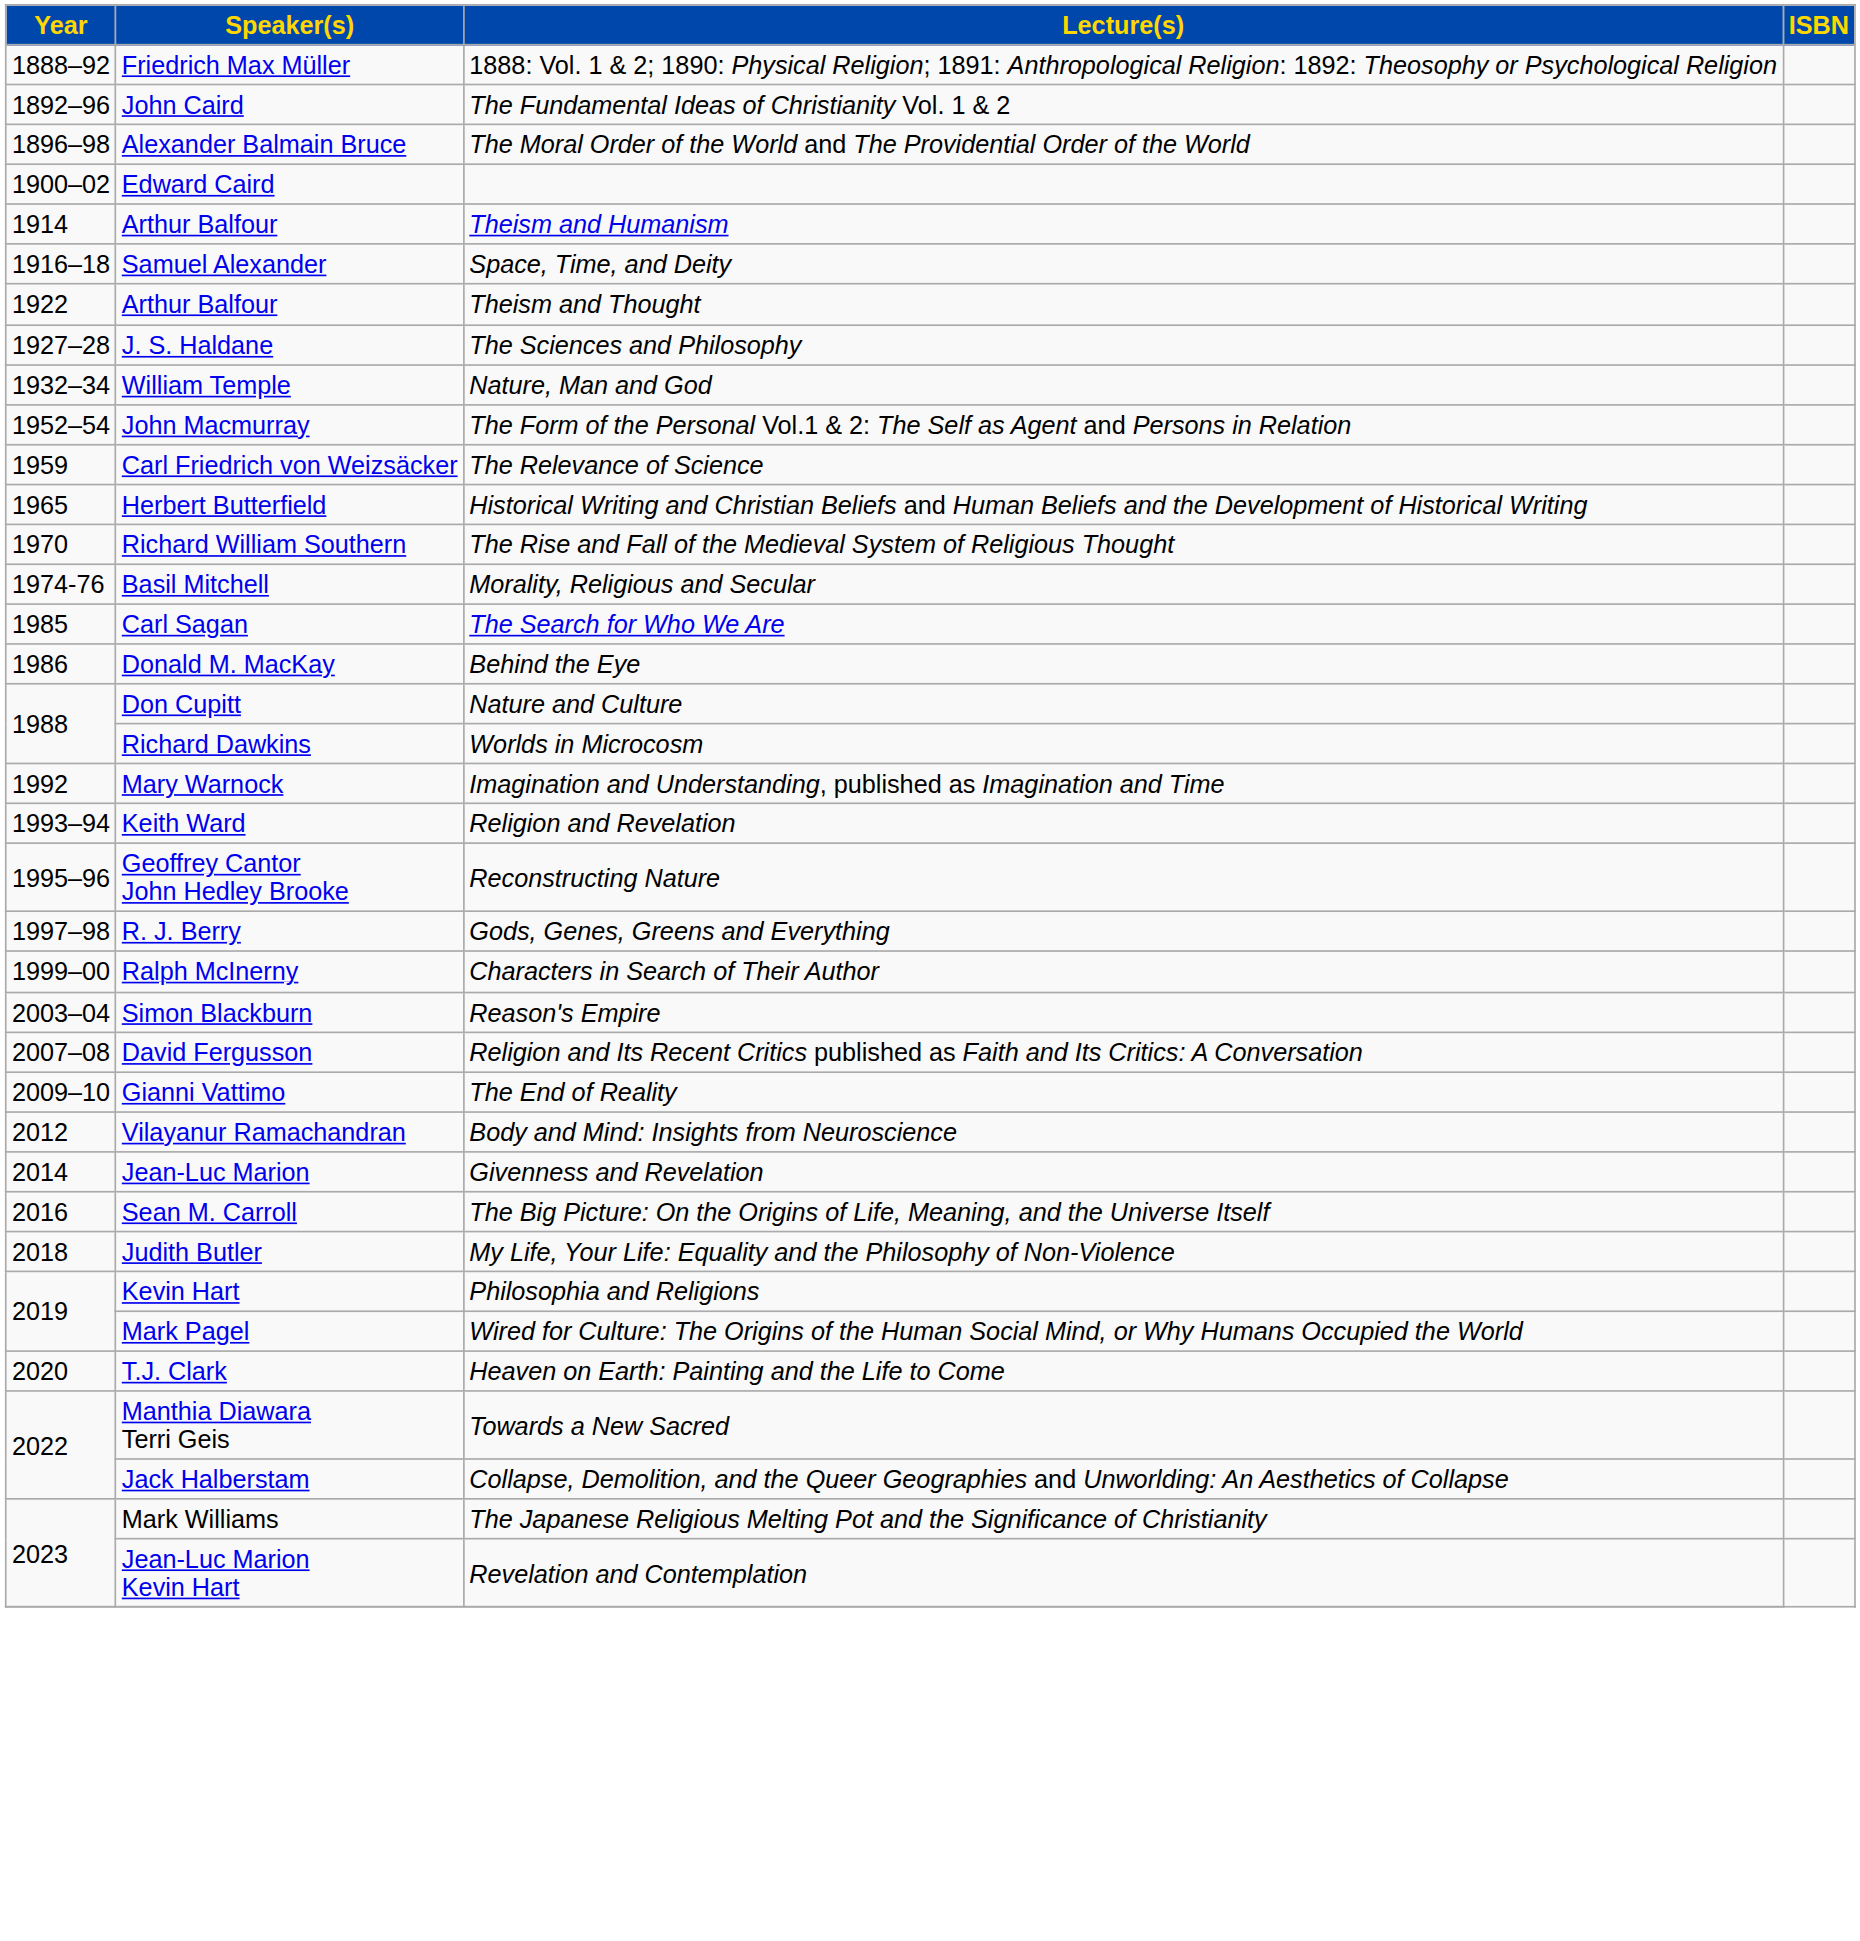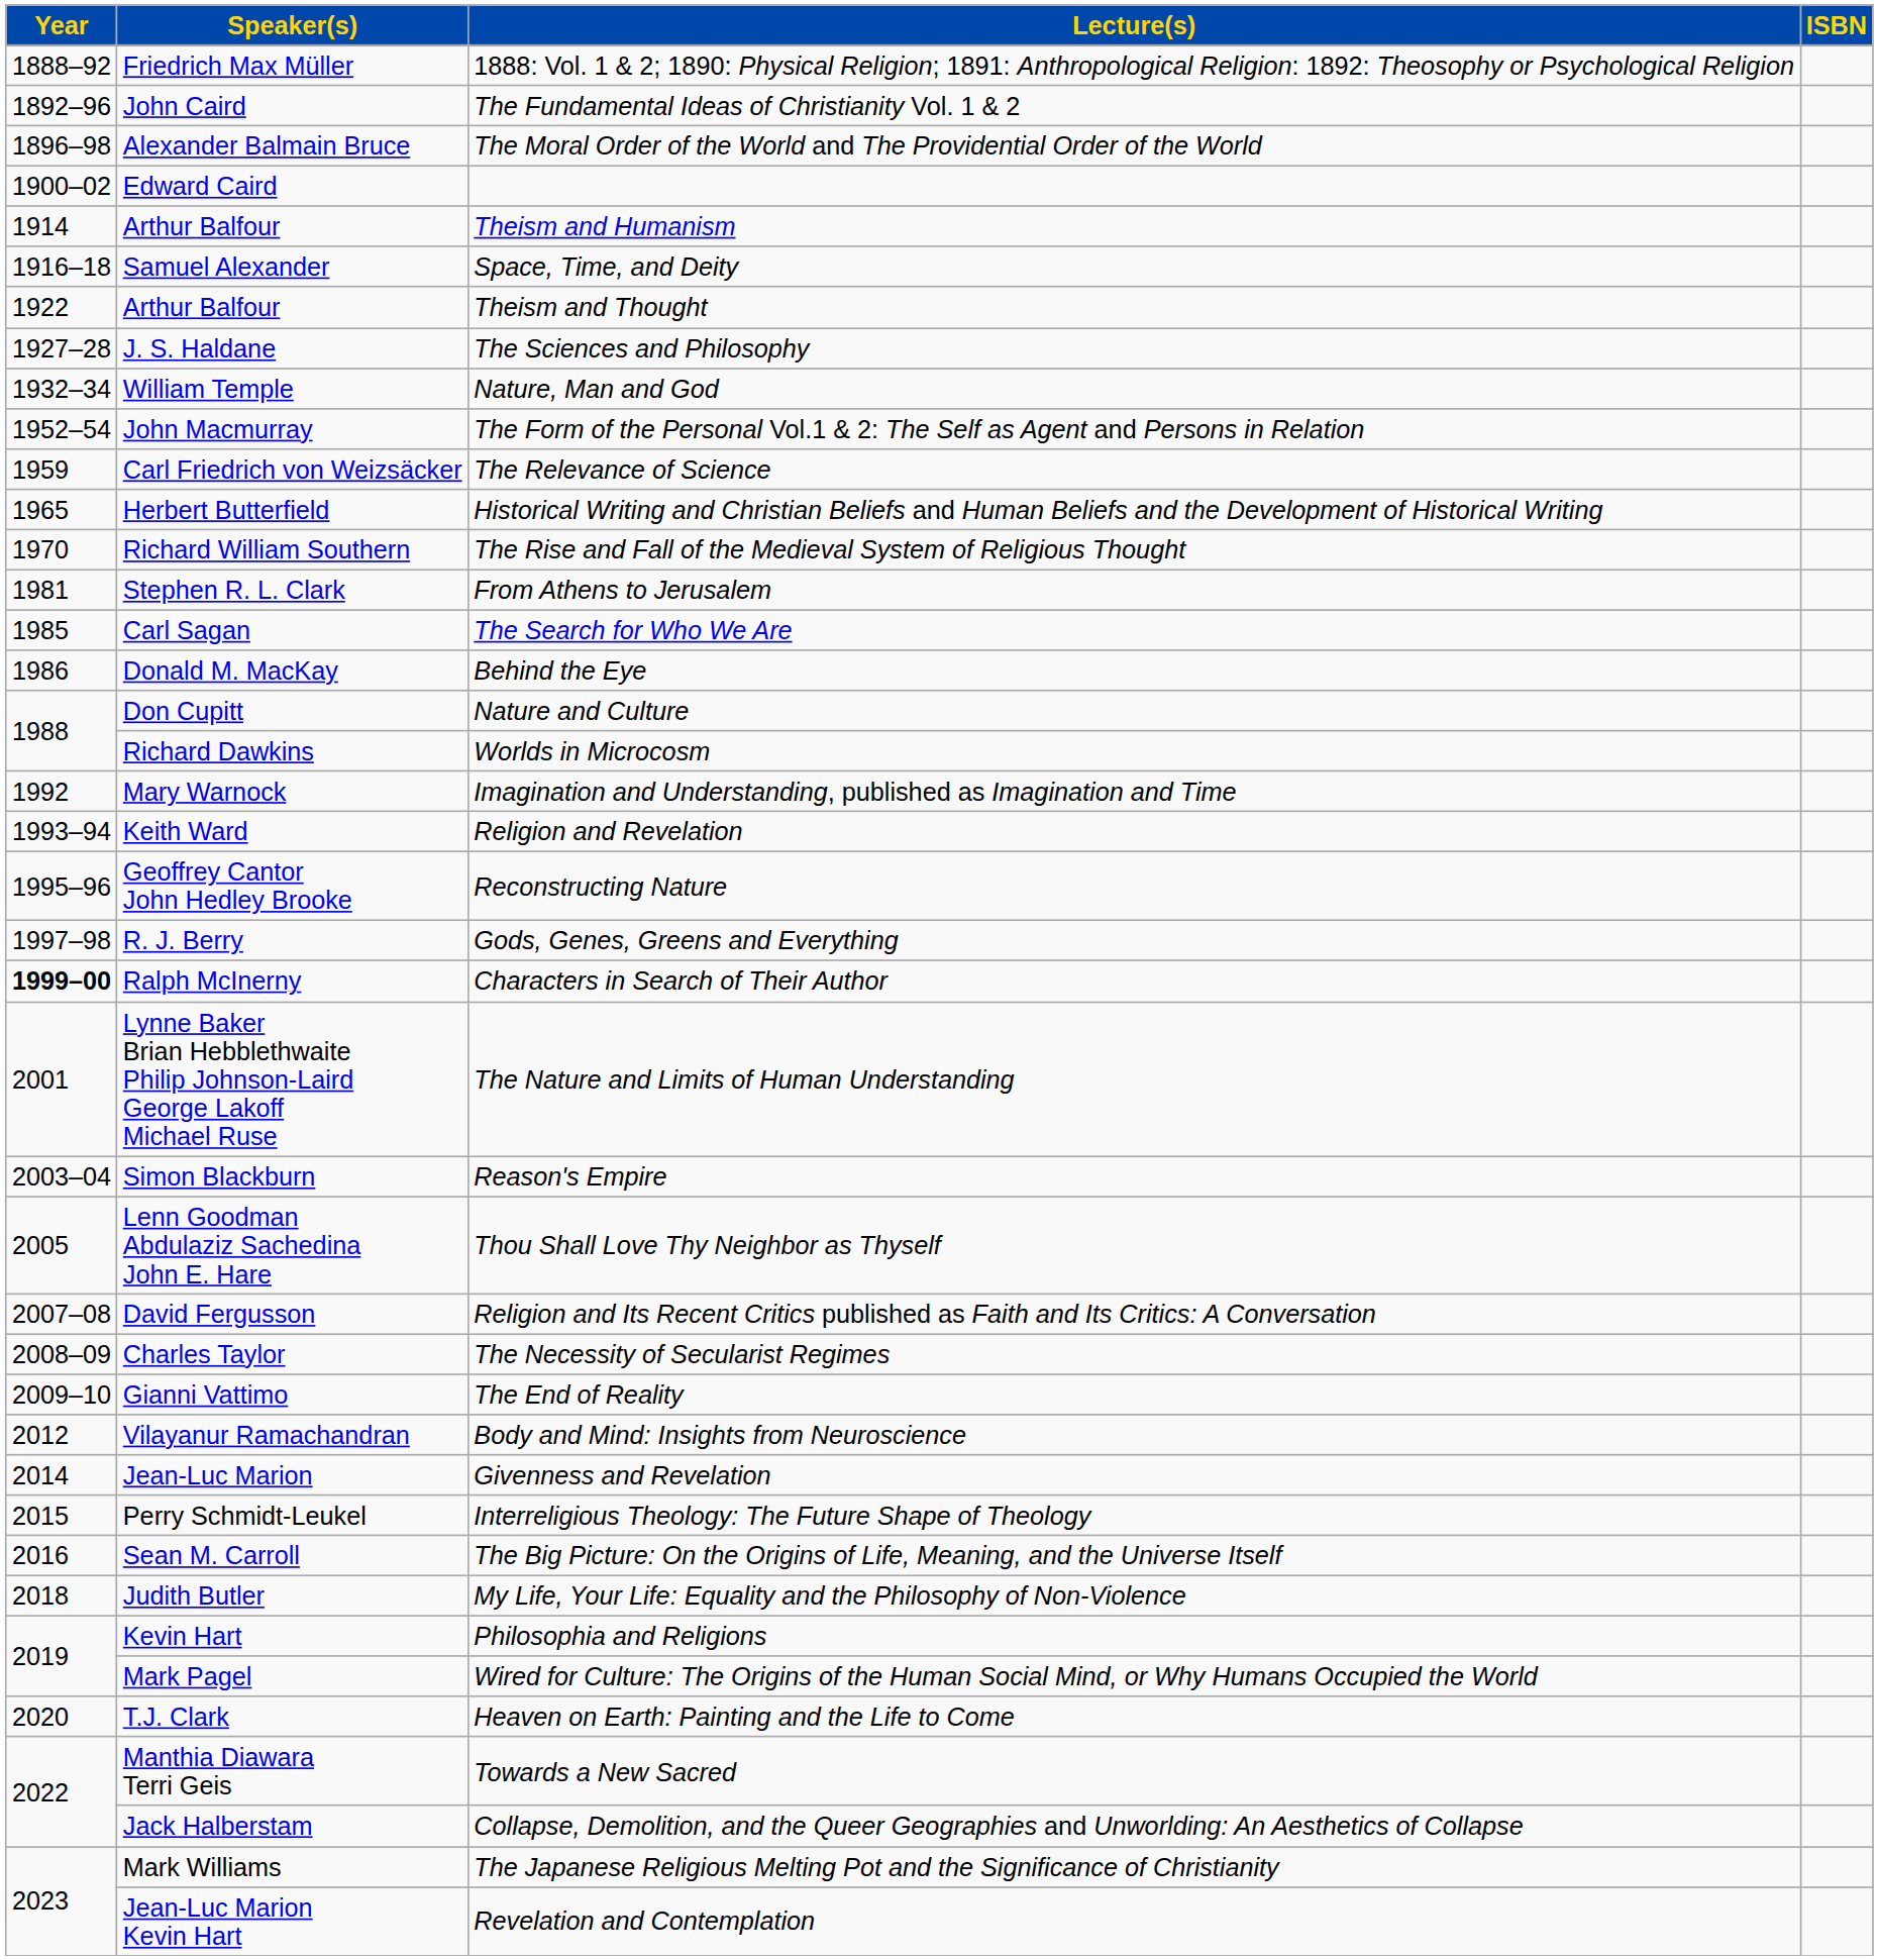- row: 1974-76 | Basil Mitchell | Morality, Religious and Secular
+ row: 1981 | Stephen R. L. Clark | From Athens to Jerusalem
Characters in Search of Their Author | Year: normal -> bold
+ row: 2001 | Lynne Baker Brian Hebblethwaite Philip Johnson-Laird George Lakoff Michael Ruse | The Nature and Limits of Human Understanding
+ row: 2005 | Lenn Goodman Abdulaziz Sachedina John E. Hare | Thou Shall Love Thy Neighbor as Thyself
+ row: 2008–09 | Charles Taylor | The Necessity of Secularist Regimes
+ row: 2015 | Perry Schmidt-Leukel | Interreligious Theology: The Future Shape of Theology
